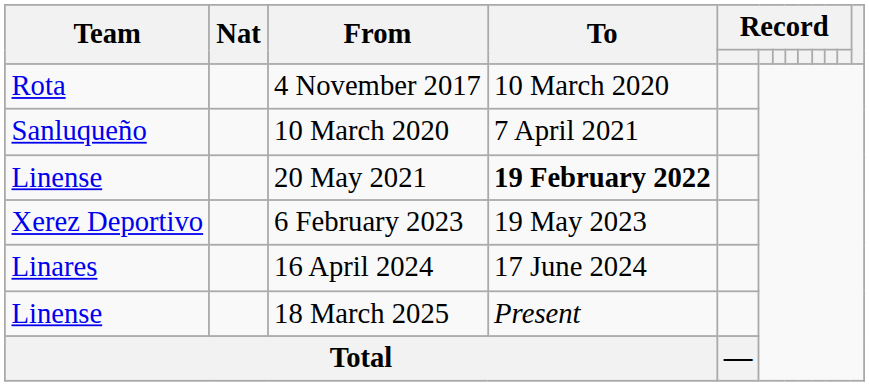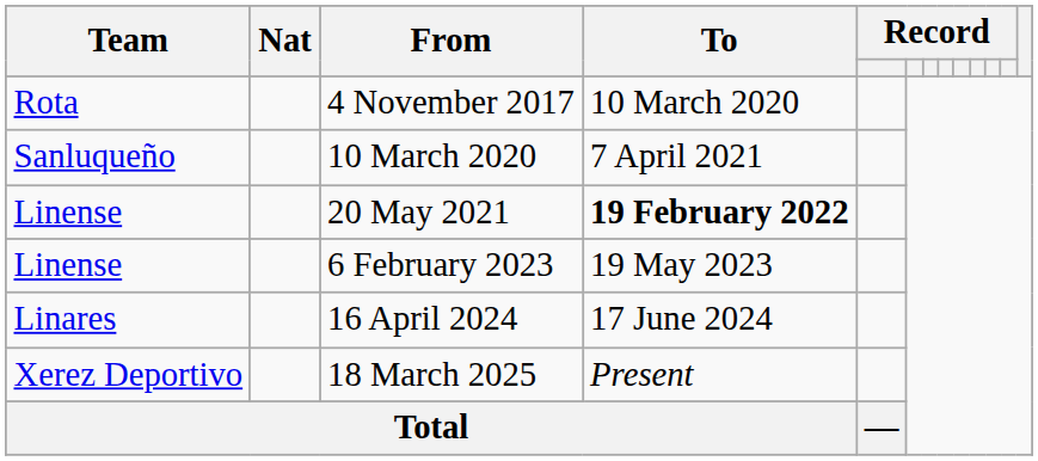6 February 2023 | Team: Xerez Deportivo -> Linense
18 March 2025 | Team: Linense -> Xerez Deportivo
